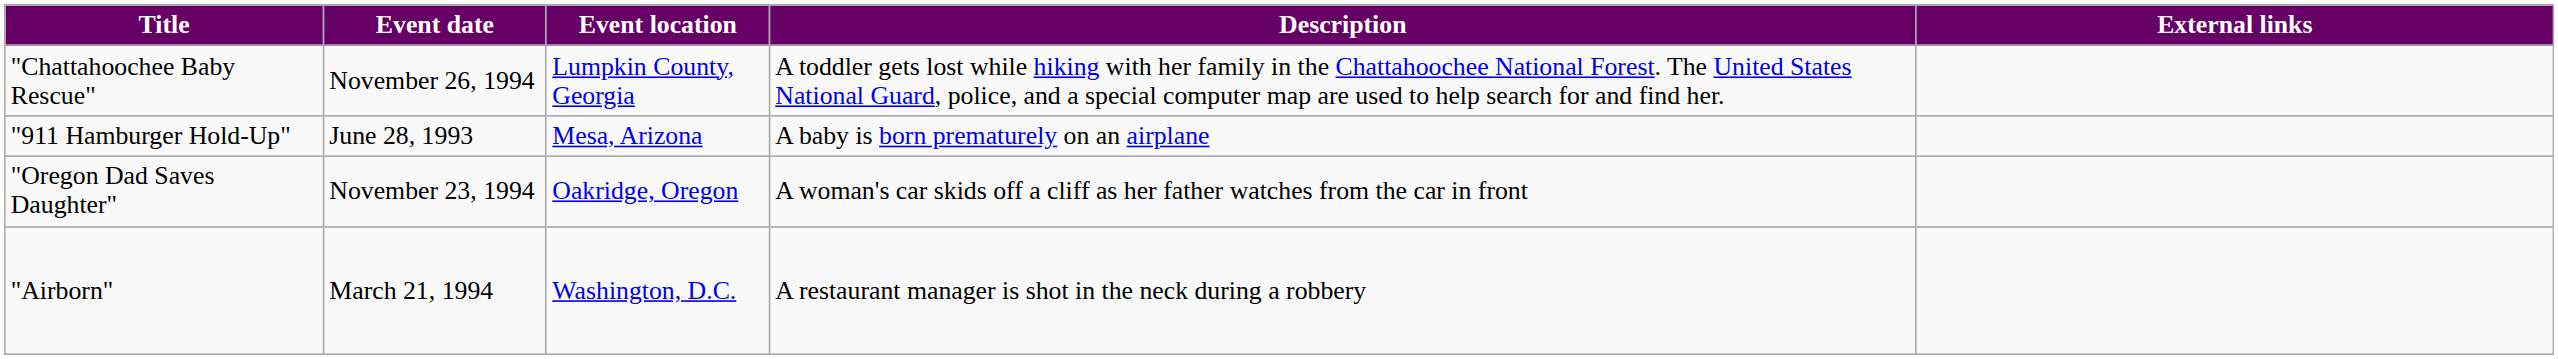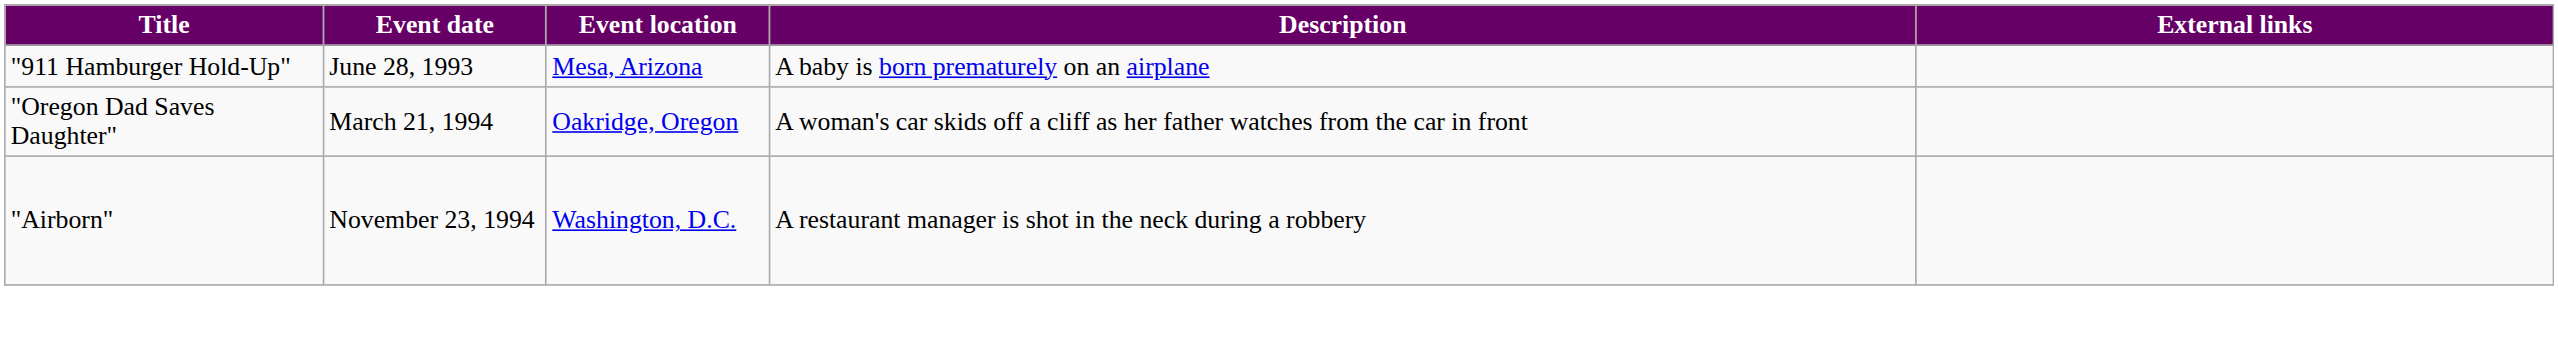- row: "Chattahoochee Baby Rescue" | November 26, 1994 | Lumpkin County, Georgia | A toddler gets lost while hiking with her family in the Chattahoochee National Forest. The United States National Guard, police, and a special computer map are used to help search for and find her.
"Oregon Dad Saves Daughter" | Event date: November 23, 1994 -> March 21, 1994
"Airborn" | Event date: March 21, 1994 -> November 23, 1994
